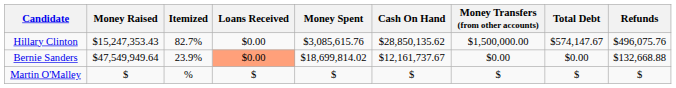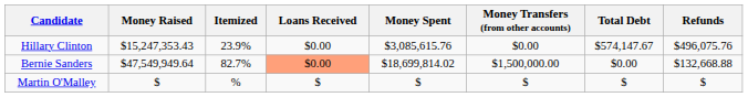- column: Cash On Hand | $28,850,135.62 | $12,161,737.67 | $
Hillary Clinton | Itemized: 82.7% -> 23.9%
Hillary Clinton | Money Transfers (from other accounts): $1,500,000.00 -> $0.00
Bernie Sanders | Itemized: 23.9% -> 82.7%
Bernie Sanders | Money Transfers (from other accounts): $0.00 -> $1,500,000.00
